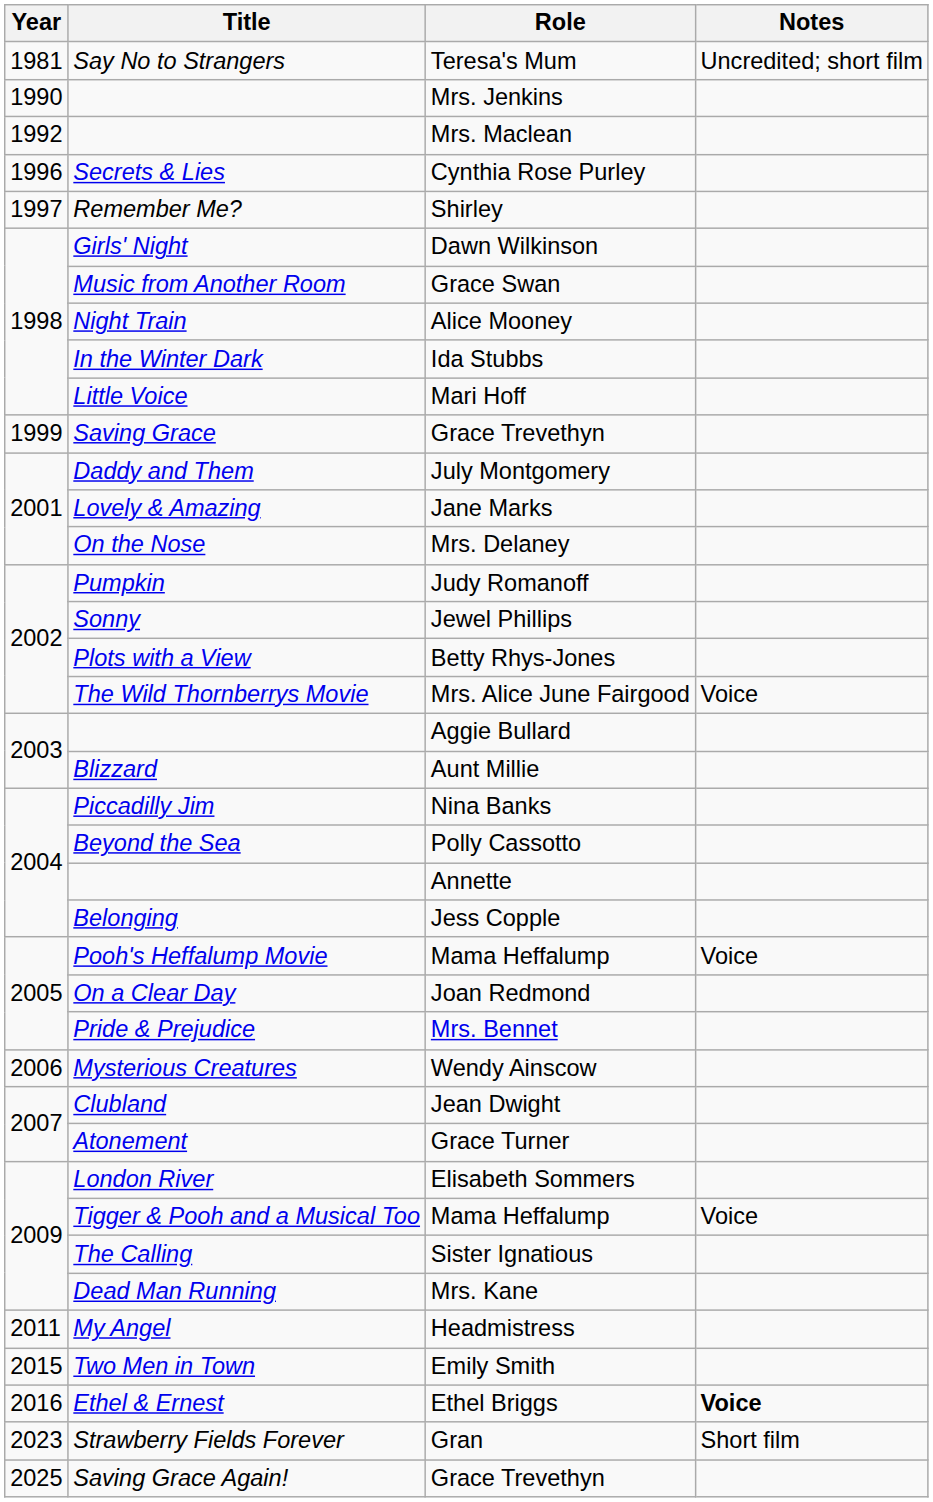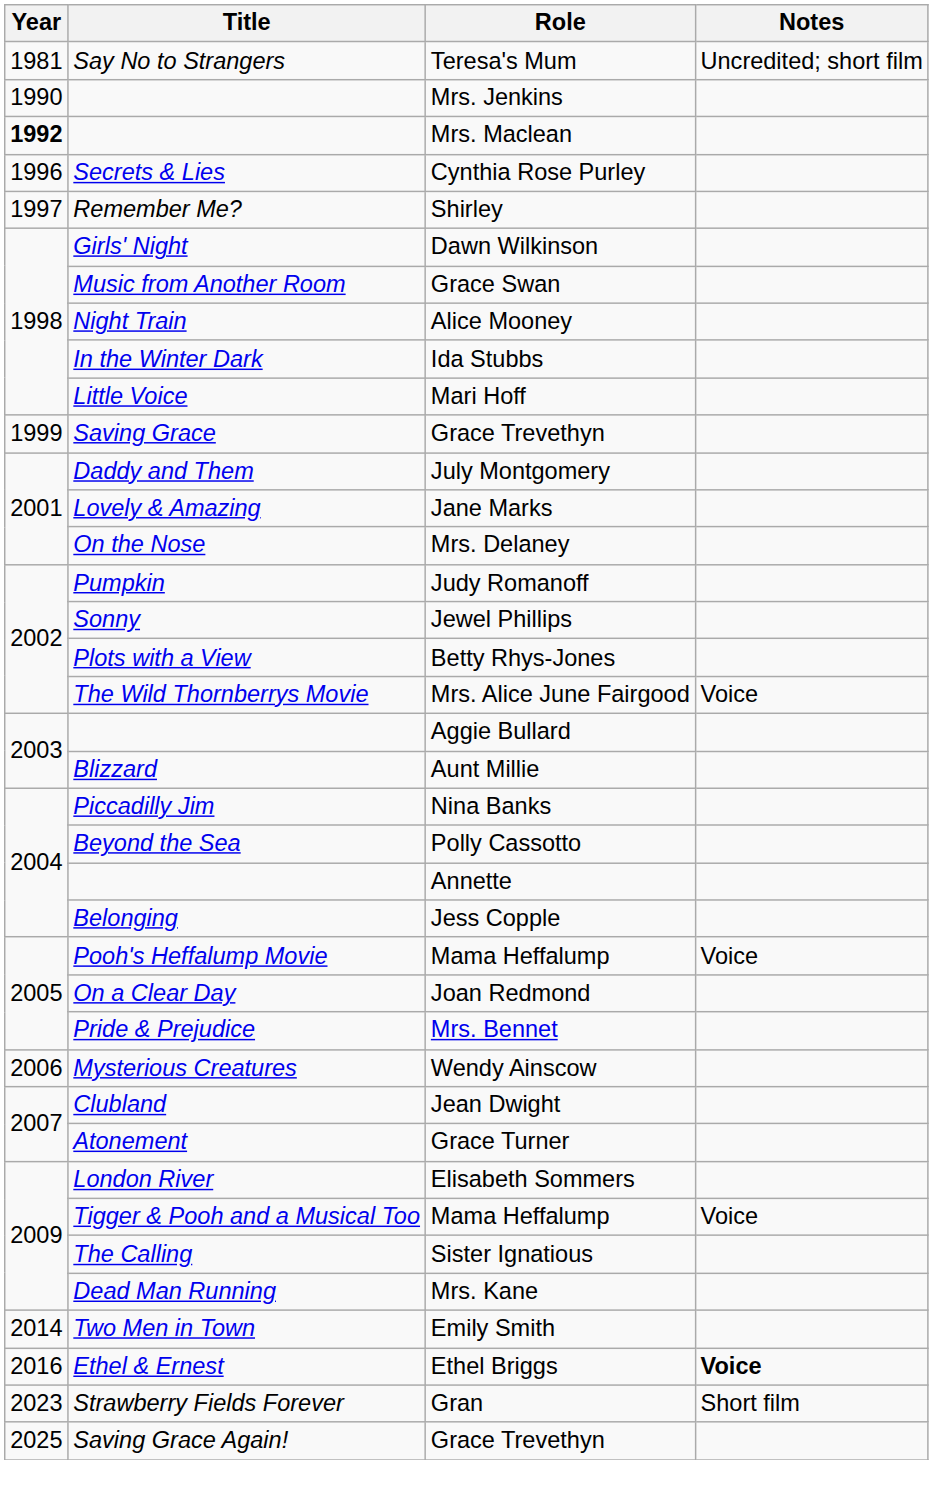Mrs. Maclean | Year: normal -> bold
- row: 2011 | My Angel | Headmistress
Emily Smith | Year: 2015 -> 2014
